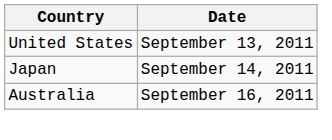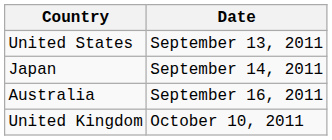+ row: United Kingdom | October 10, 2011
